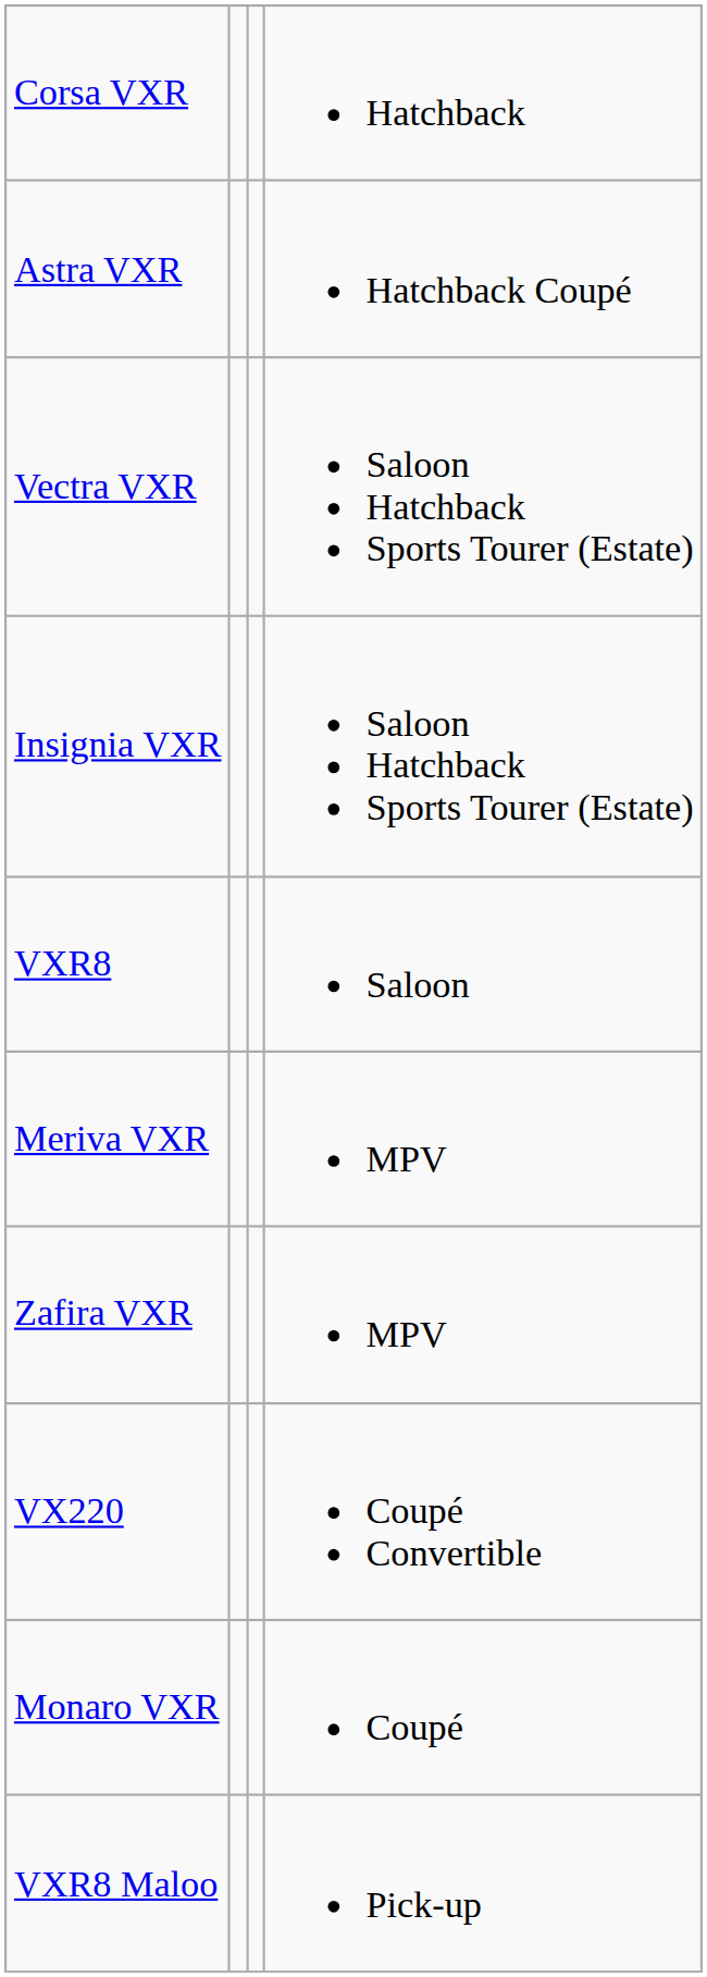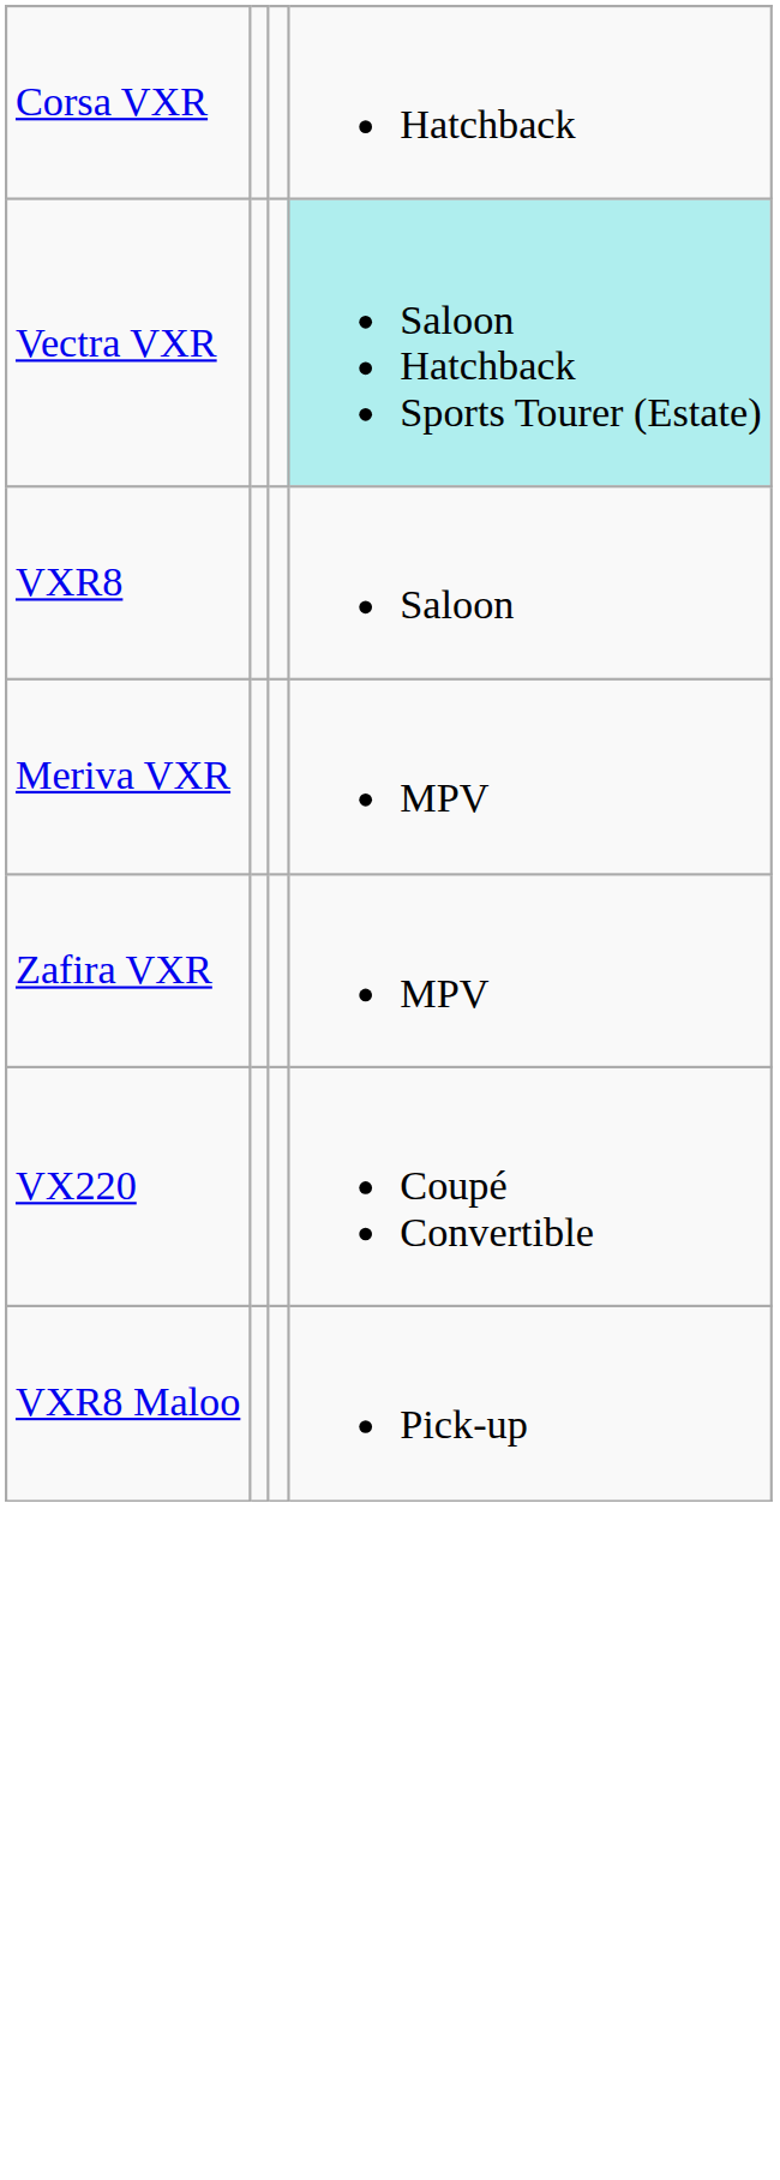- row: Astra VXR | Hatchback Coupé
Vectra VXR | column 4: no background -> paleturquoise background
- row: Insignia VXR | Saloon Hatchback Sports Tourer (Estate)
- row: Monaro VXR | Coupé
